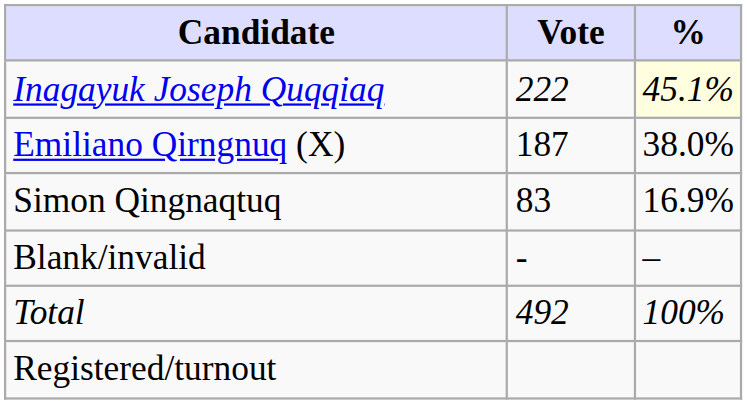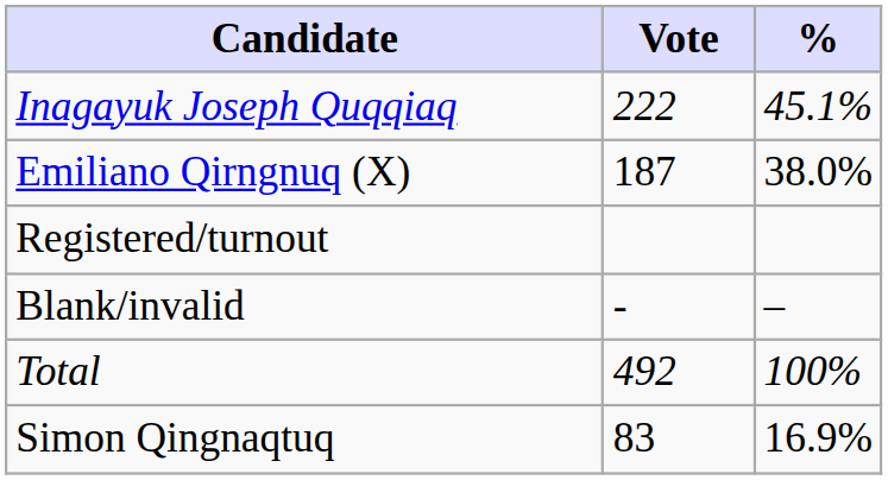Inagayuk Joseph Quqqiaq | %: lightyellow background -> no background
rows swapped: Simon Qingnaqtuq <-> Registered/turnout
